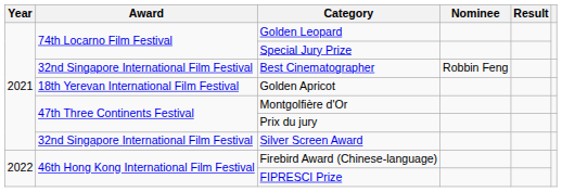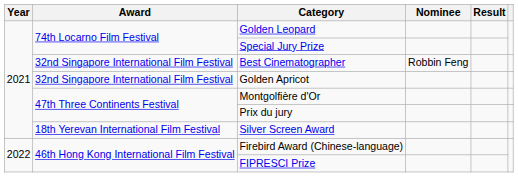Golden Apricot | Award: 18th Yerevan International Film Festival -> 32nd Singapore International Film Festival
Silver Screen Award | Award: 32nd Singapore International Film Festival -> 18th Yerevan International Film Festival
